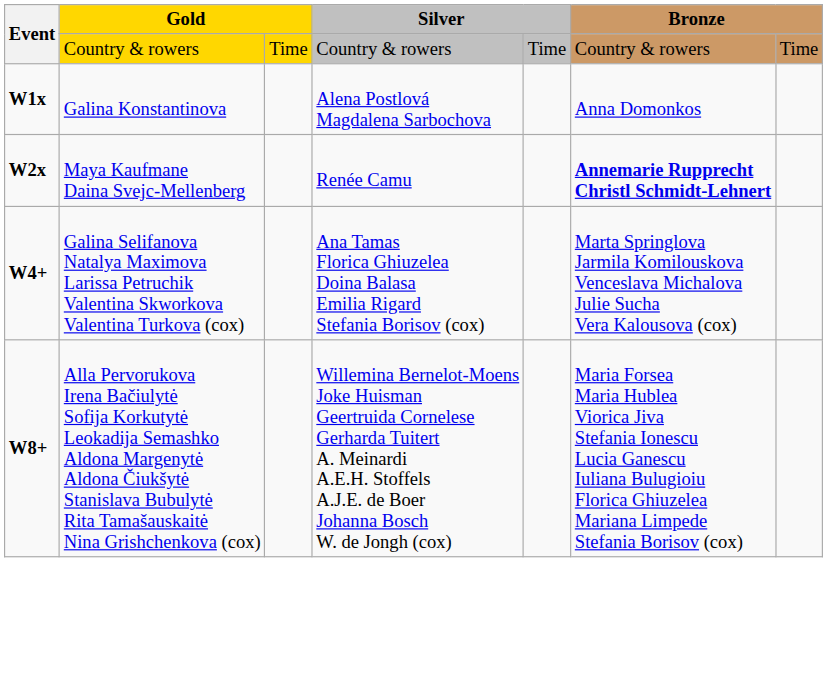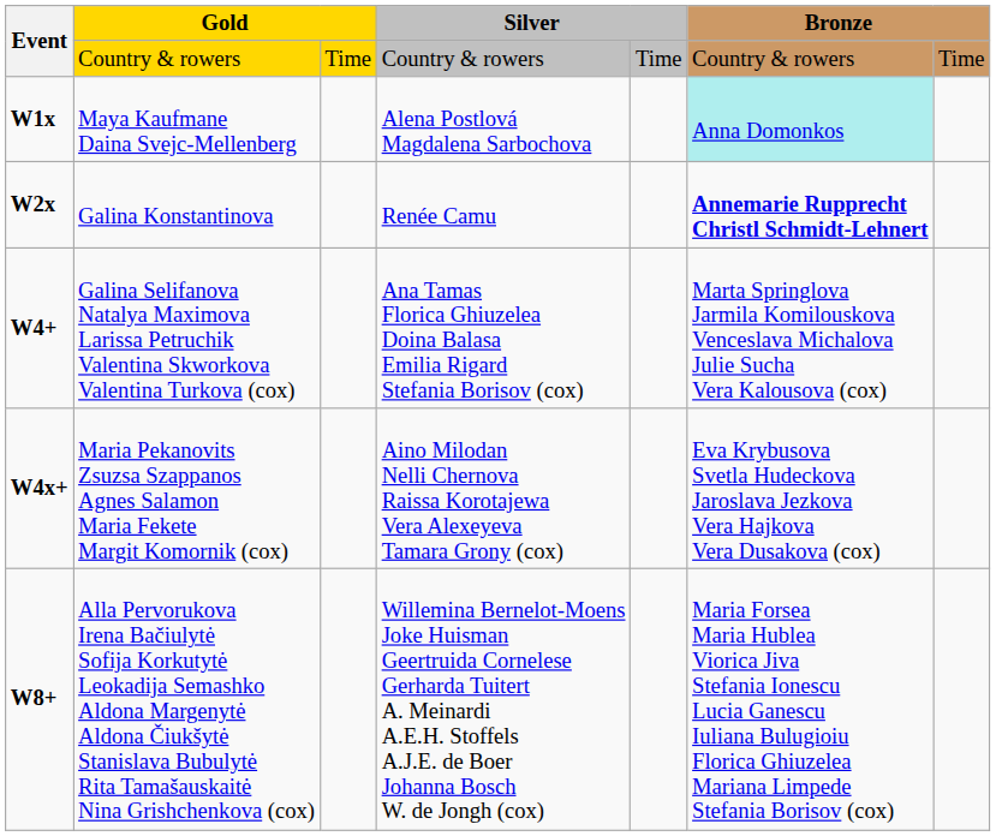W1x | column 2: Galina Konstantinova -> Maya Kaufmane Daina Svejc-Mellenberg
W1x | column 6: no background -> paleturquoise background
W2x | column 2: Maya Kaufmane Daina Svejc-Mellenberg -> Galina Konstantinova
+ row: W4x+ | Maria Pekanovits Zsuzsa Szappanos Agnes Salamon Maria Fekete Margit Komornik (cox) | Aino Milodan Nelli Chernova Raissa Korotajewa Vera Alexeyeva Tamara Grony (cox) | Eva Krybusova Svetla Hudeckova Jaroslava Jezkova Vera Hajkova Vera Dusakova (cox)
